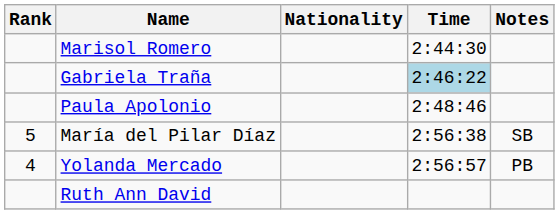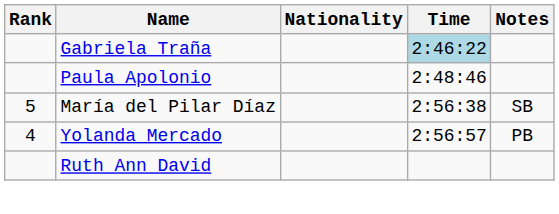- row: Marisol Romero | 2:44:30
